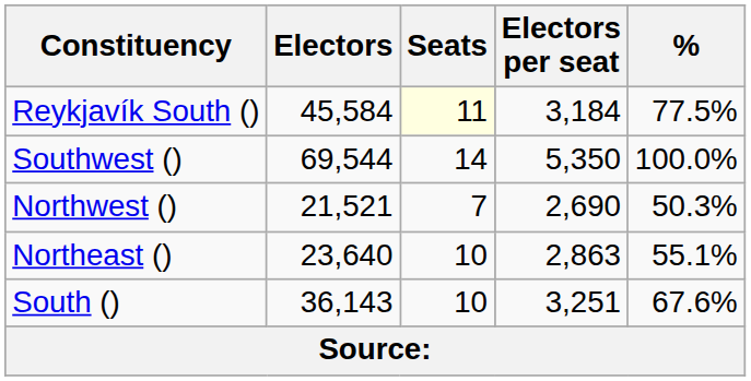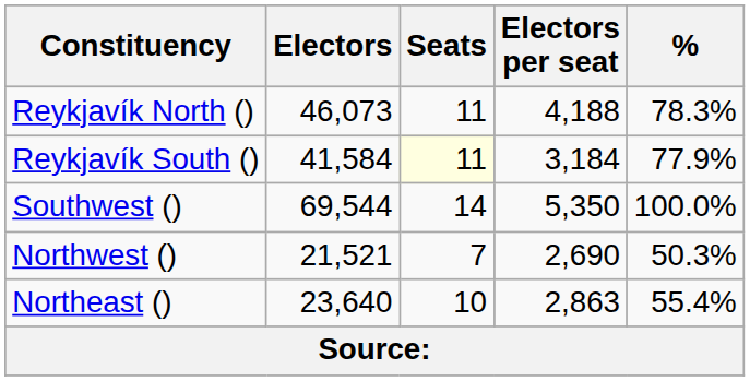+ row: Reykjavík North () | 46,073 | 11 | 4,188 | 78.3%
Reykjavík South () | Electors: 45,584 -> 41,584
Reykjavík South () | %: 77.5% -> 77.9%
Northeast () | %: 55.1% -> 55.4%
- row: South () | 36,143 | 10 | 3,251 | 67.6%
